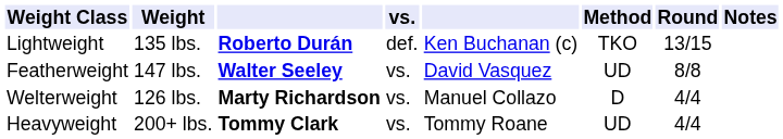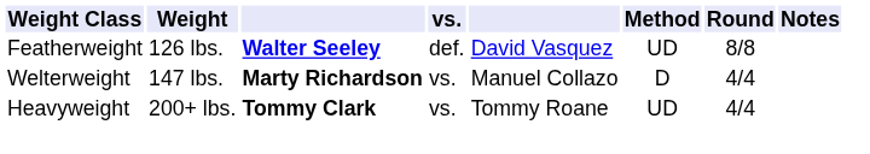- row: Lightweight | 135 lbs. | Roberto Durán | def. | Ken Buchanan (c) | TKO | 13/15
Featherweight | Weight: 147 lbs. -> 126 lbs.
Featherweight | vs.: vs. -> def.
Welterweight | Weight: 126 lbs. -> 147 lbs.
